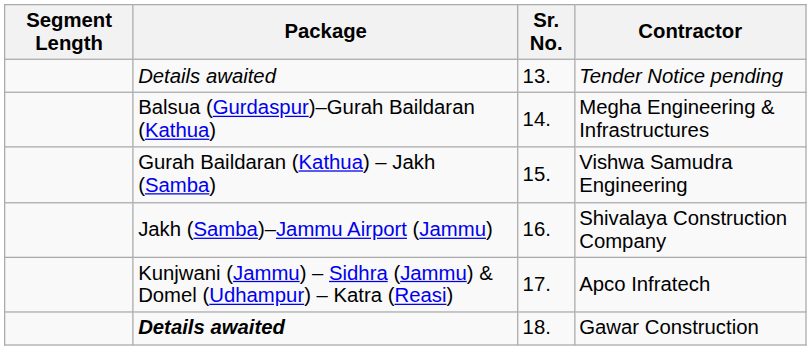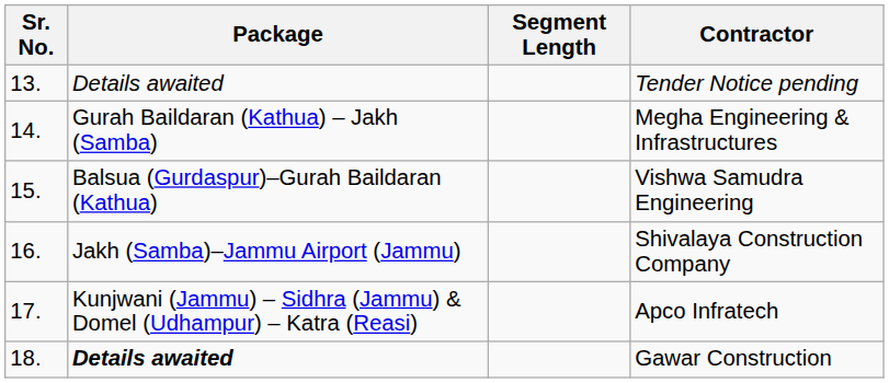columns swapped: Sr. No. <-> Segment Length
Megha Engineering & Infrastructures | Package: Balsua (Gurdaspur)–Gurah Baildaran (Kathua) -> Gurah Baildaran (Kathua) – Jakh (Samba)
Vishwa Samudra Engineering | Package: Gurah Baildaran (Kathua) – Jakh (Samba) -> Balsua (Gurdaspur)–Gurah Baildaran (Kathua)
